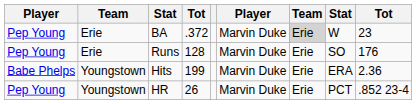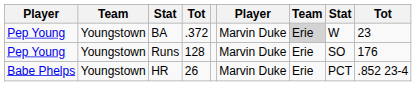BA | column 2: Erie -> Youngstown
Runs | column 2: Erie -> Youngstown
- row: Babe Phelps | Youngstown | Hits | 199 | Marvin Duke | Erie | ERA | 2.36
HR | column 1: Pep Young -> Babe Phelps
